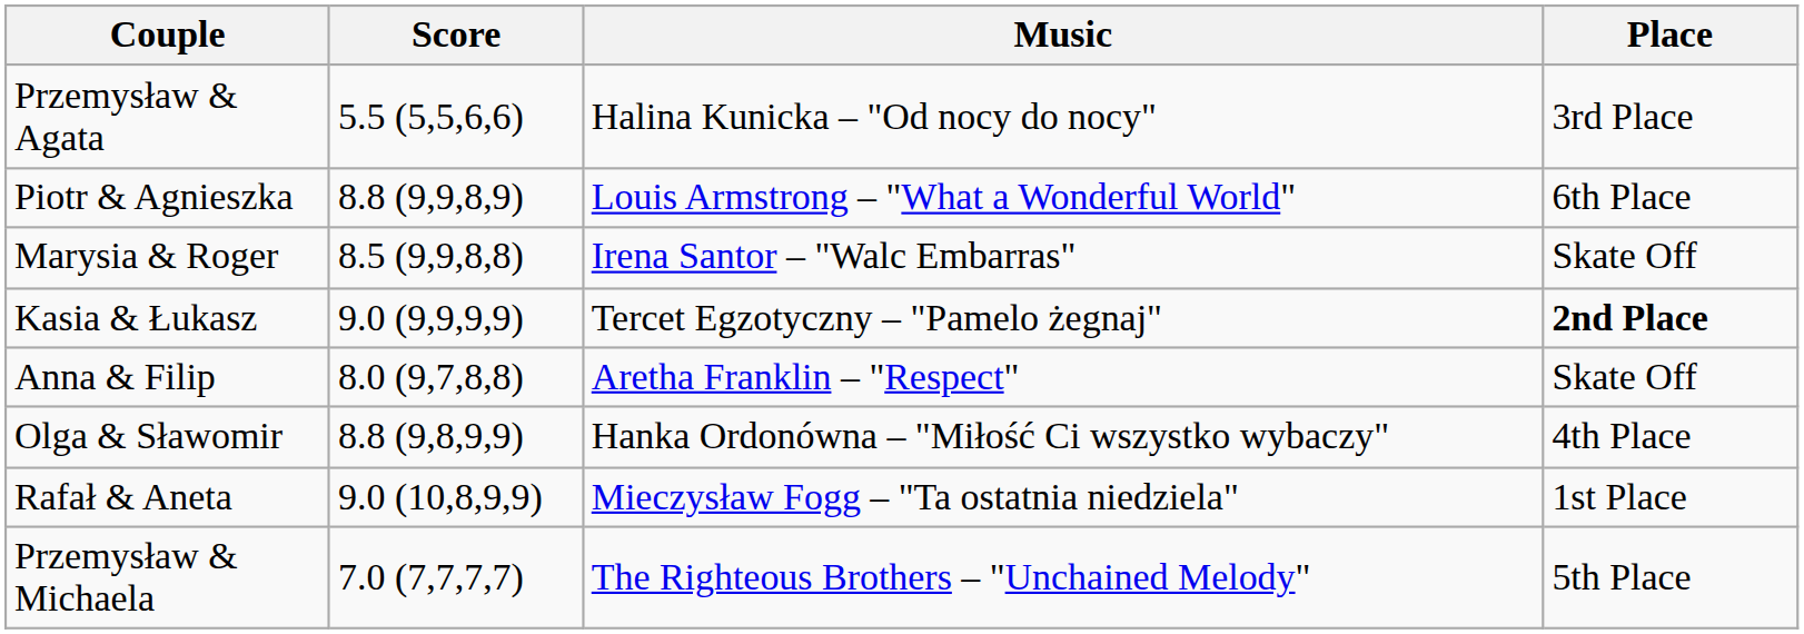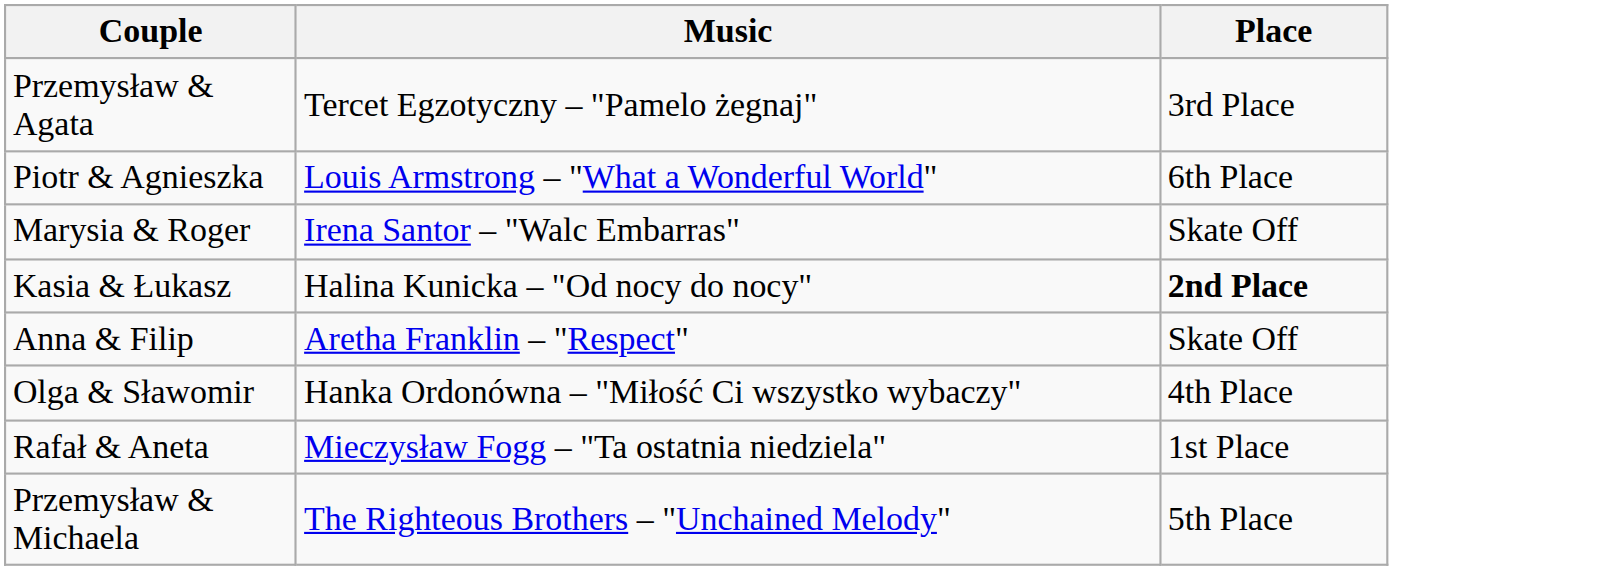- column: Score | 5.5 (5,5,6,6) | 8.8 (9,9,8,9) | 8.5 (9,9,8,8) | 9.0 (9,9,9,9) | 8.0 (9,7,8,8) | 8.8 (9,8,9,9) | 9.0 (10,8,9,9) | 7.0 (7,7,7,7)
Przemysław & Agata | Music: Halina Kunicka – "Od nocy do nocy" -> Tercet Egzotyczny – "Pamelo żegnaj"
Kasia & Łukasz | Music: Tercet Egzotyczny – "Pamelo żegnaj" -> Halina Kunicka – "Od nocy do nocy"
